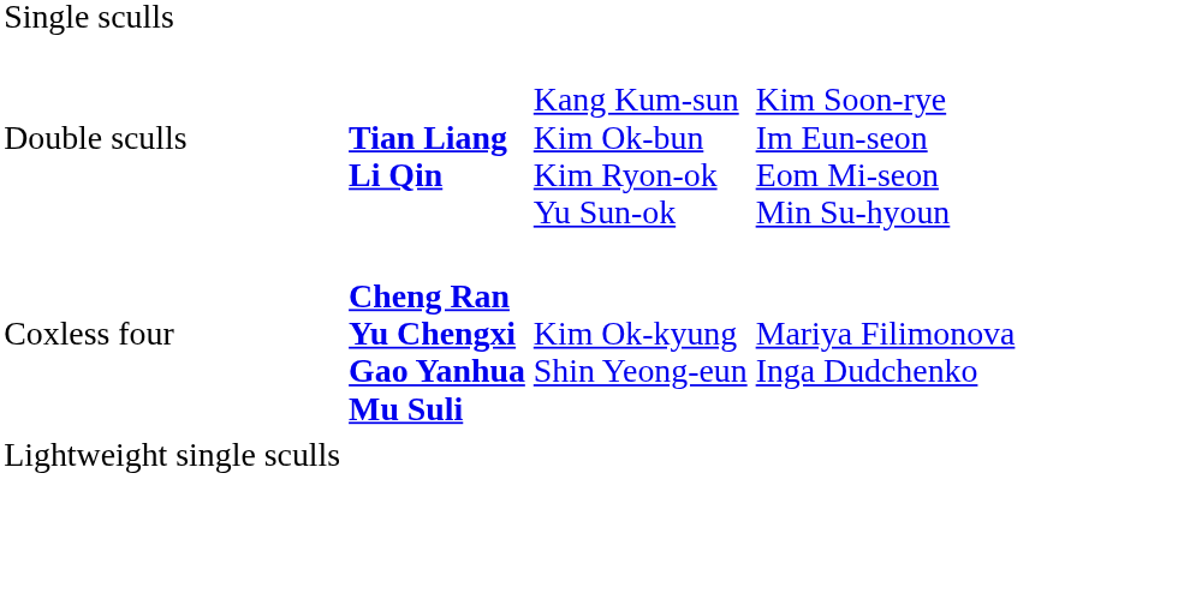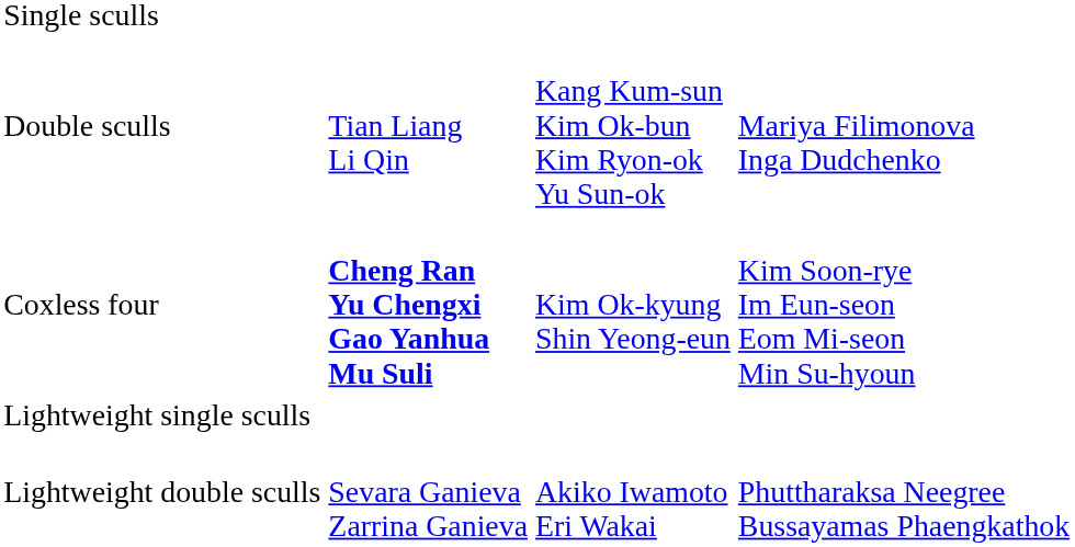Double sculls | column 2: bold -> normal
Double sculls | column 4: Kim Soon-rye Im Eun-seon Eom Mi-seon Min Su-hyoun -> Mariya Filimonova Inga Dudchenko
Coxless four | column 4: Mariya Filimonova Inga Dudchenko -> Kim Soon-rye Im Eun-seon Eom Mi-seon Min Su-hyoun
+ row: Lightweight double sculls | Sevara Ganieva Zarrina Ganieva | Akiko Iwamoto Eri Wakai | Phuttharaksa Neegree Bussayamas Phaengkathok
